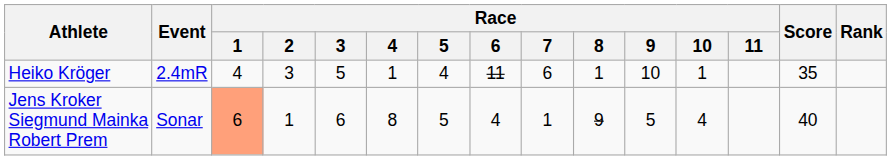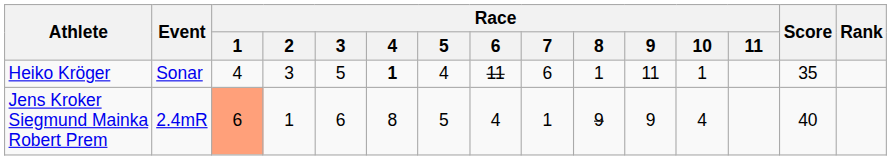Heiko Kröger | Event: 2.4mR -> Sonar
Heiko Kröger | Race / 4: normal -> bold
Heiko Kröger | Race / 9: 10 -> 11
Jens Kroker Siegmund Mainka Robert Prem | Event: Sonar -> 2.4mR
Jens Kroker Siegmund Mainka Robert Prem | Race / 9: 5 -> 9
